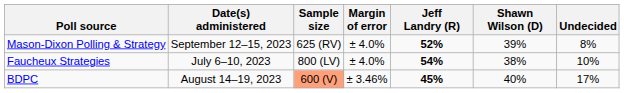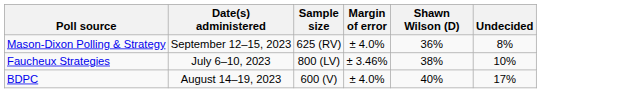- column: Jeff Landry (R) | 52% | 54% | 45%
Mason-Dixon Polling & Strategy | Shawn Wilson (D): 39% -> 36%
Faucheux Strategies | Margin of error: ± 4.0% -> ± 3.46%
BDPC | Sample size: lightsalmon background -> no background
BDPC | Margin of error: ± 3.46% -> ± 4.0%
